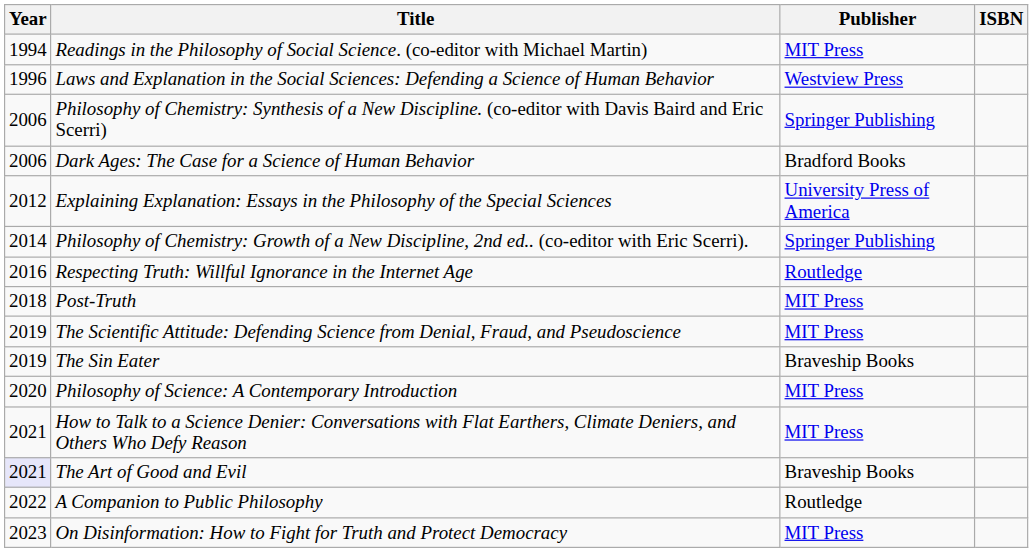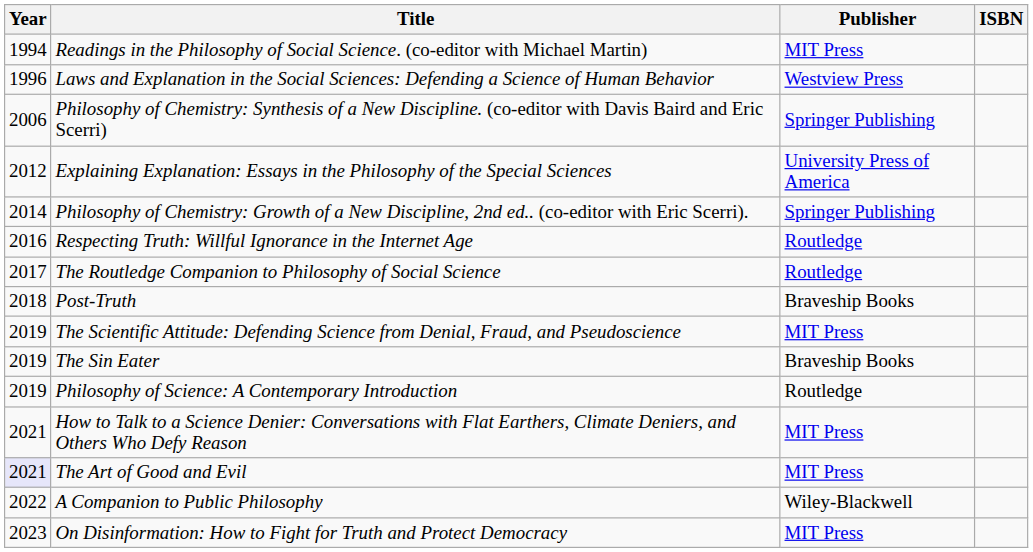- row: 2006 | Dark Ages: The Case for a Science of Human Behavior | Bradford Books
+ row: 2017 | The Routledge Companion to Philosophy of Social Science | Routledge
Post-Truth | Publisher: MIT Press -> Braveship Books
Philosophy of Science: A Contemporary Introduction | Year: 2020 -> 2019
Philosophy of Science: A Contemporary Introduction | Publisher: MIT Press -> Routledge
The Art of Good and Evil | Publisher: Braveship Books -> MIT Press
A Companion to Public Philosophy | Publisher: Routledge -> Wiley-Blackwell
